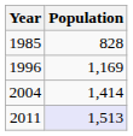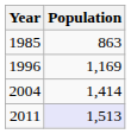1985 | Population: 828 -> 863
